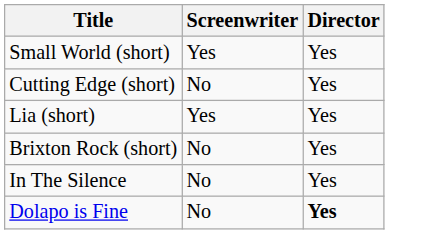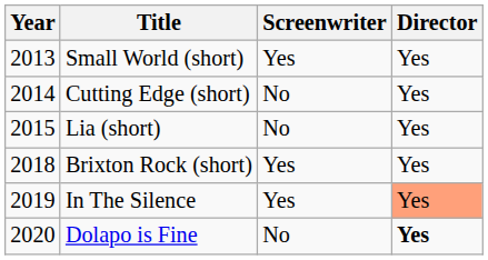+ column: Year | 2013 | 2014 | 2015 | 2018 | 2019 | 2020
Lia (short) | Screenwriter: Yes -> No
Brixton Rock (short) | Screenwriter: No -> Yes
In The Silence | Screenwriter: No -> Yes
In The Silence | Director: no background -> lightsalmon background
